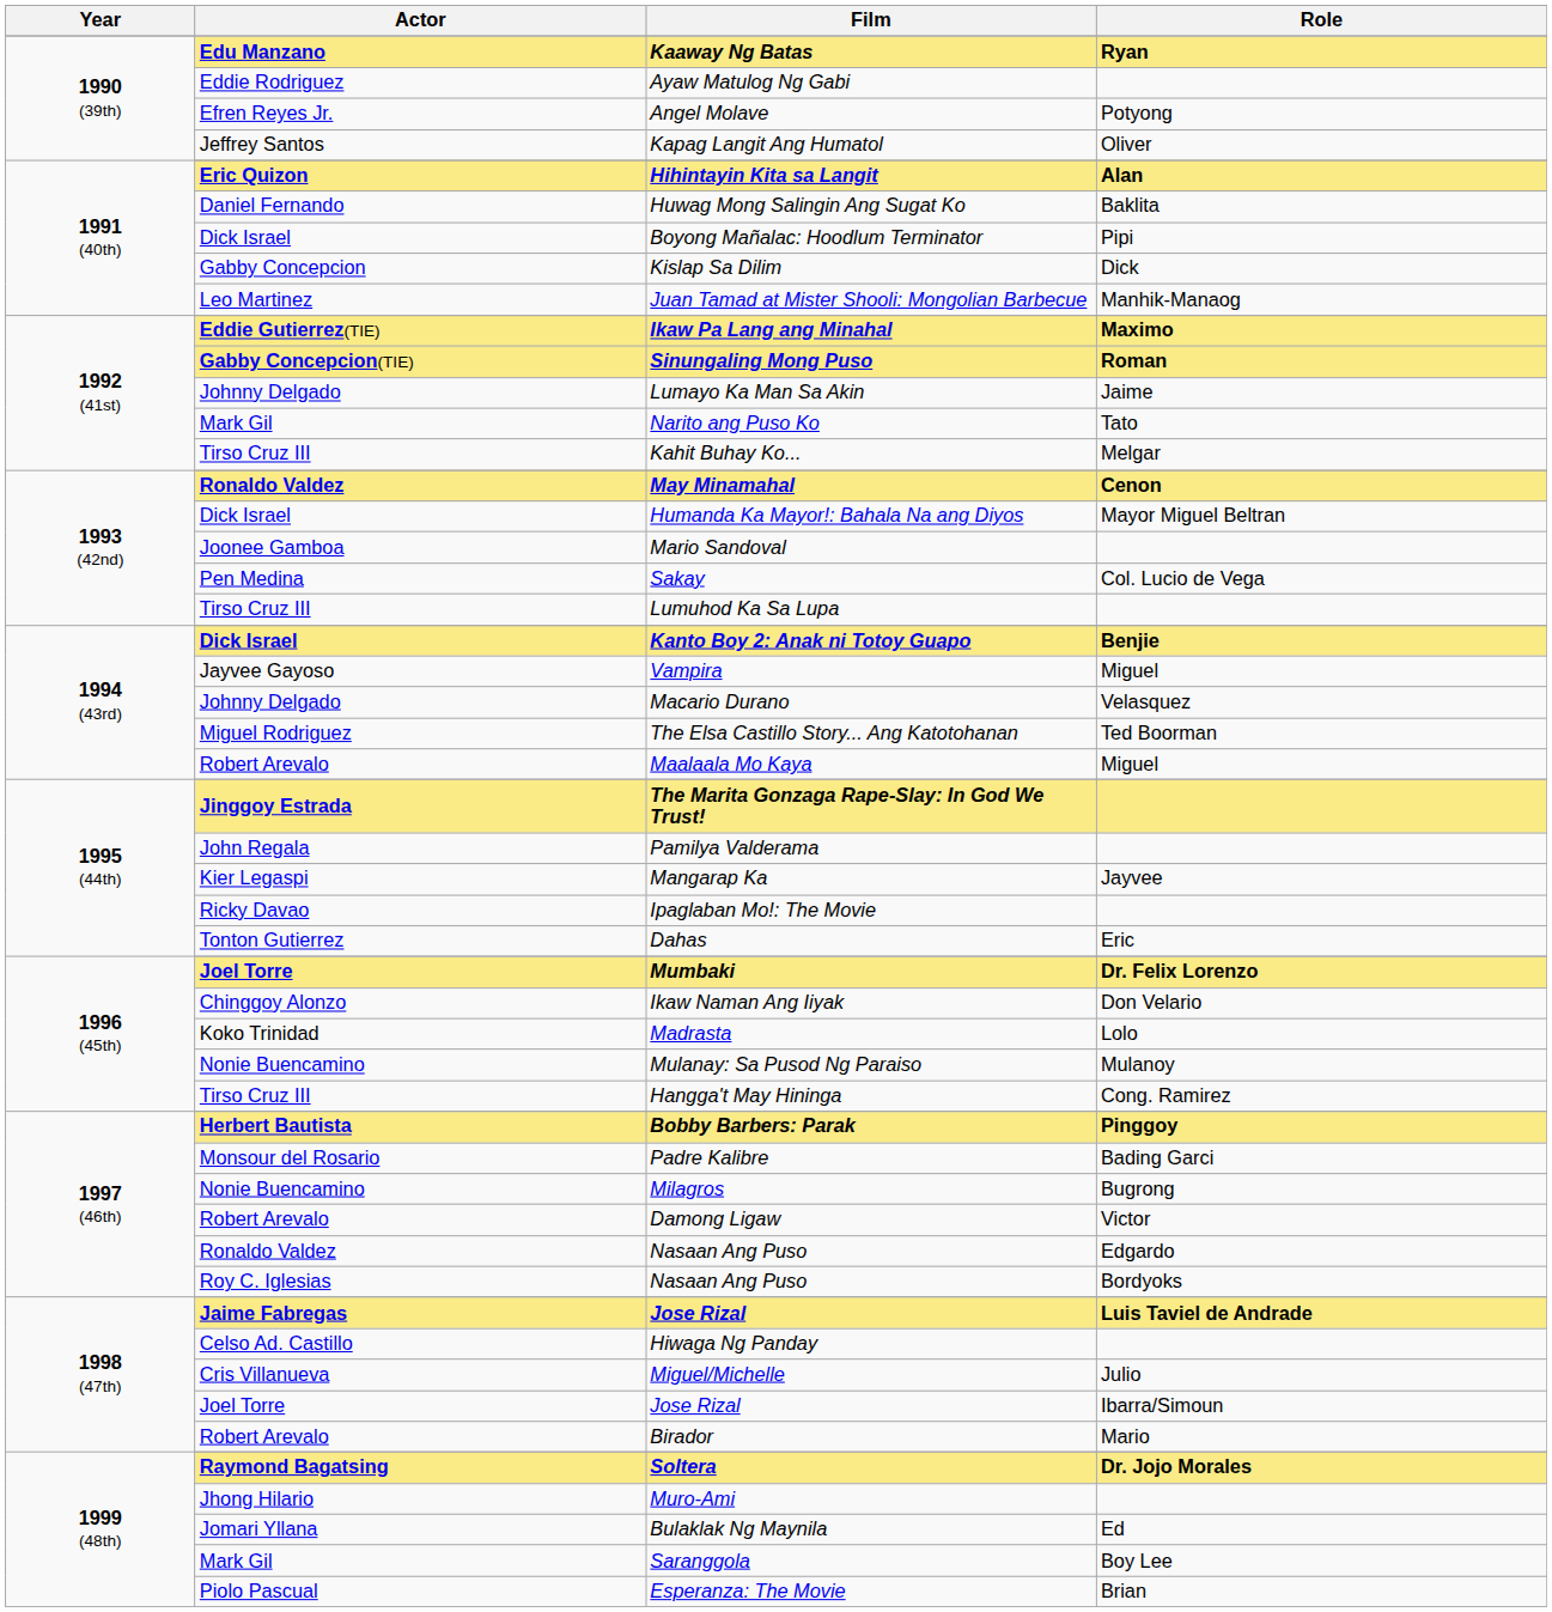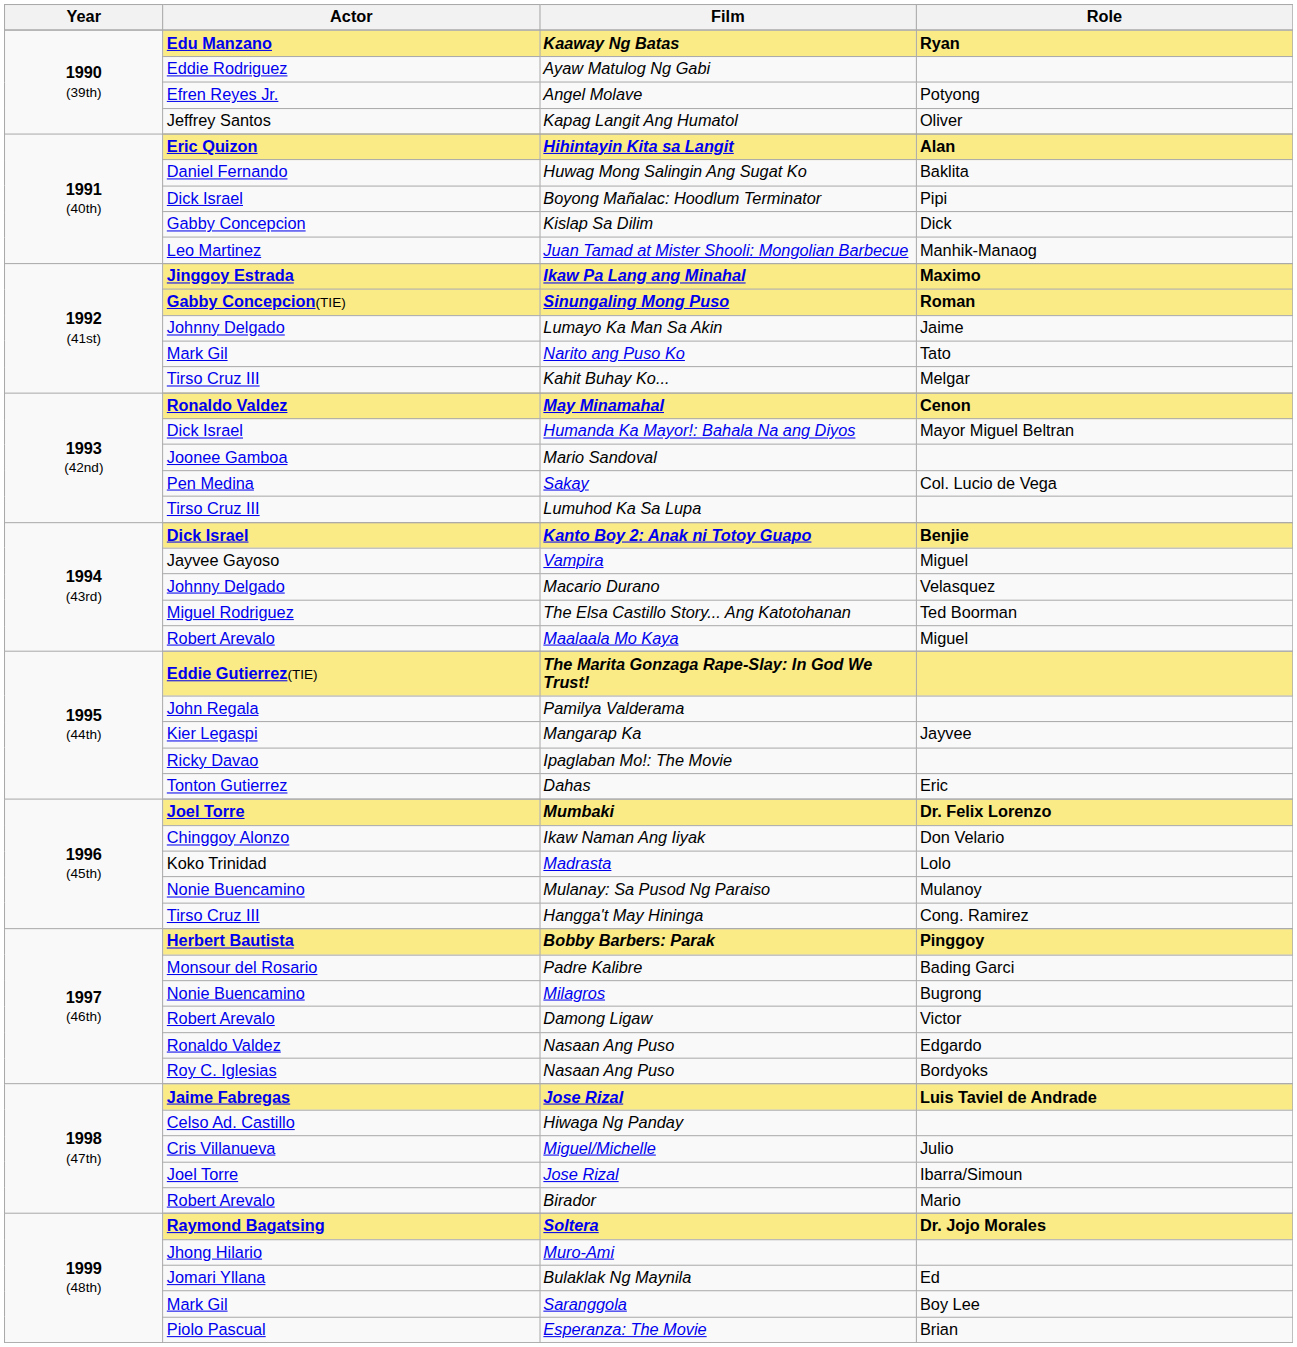Ikaw Pa Lang ang Minahal | Actor: Eddie Gutierrez(TIE) -> Jinggoy Estrada
The Marita Gonzaga Rape-Slay: In God We Trust! | Actor: Jinggoy Estrada -> Eddie Gutierrez(TIE)
